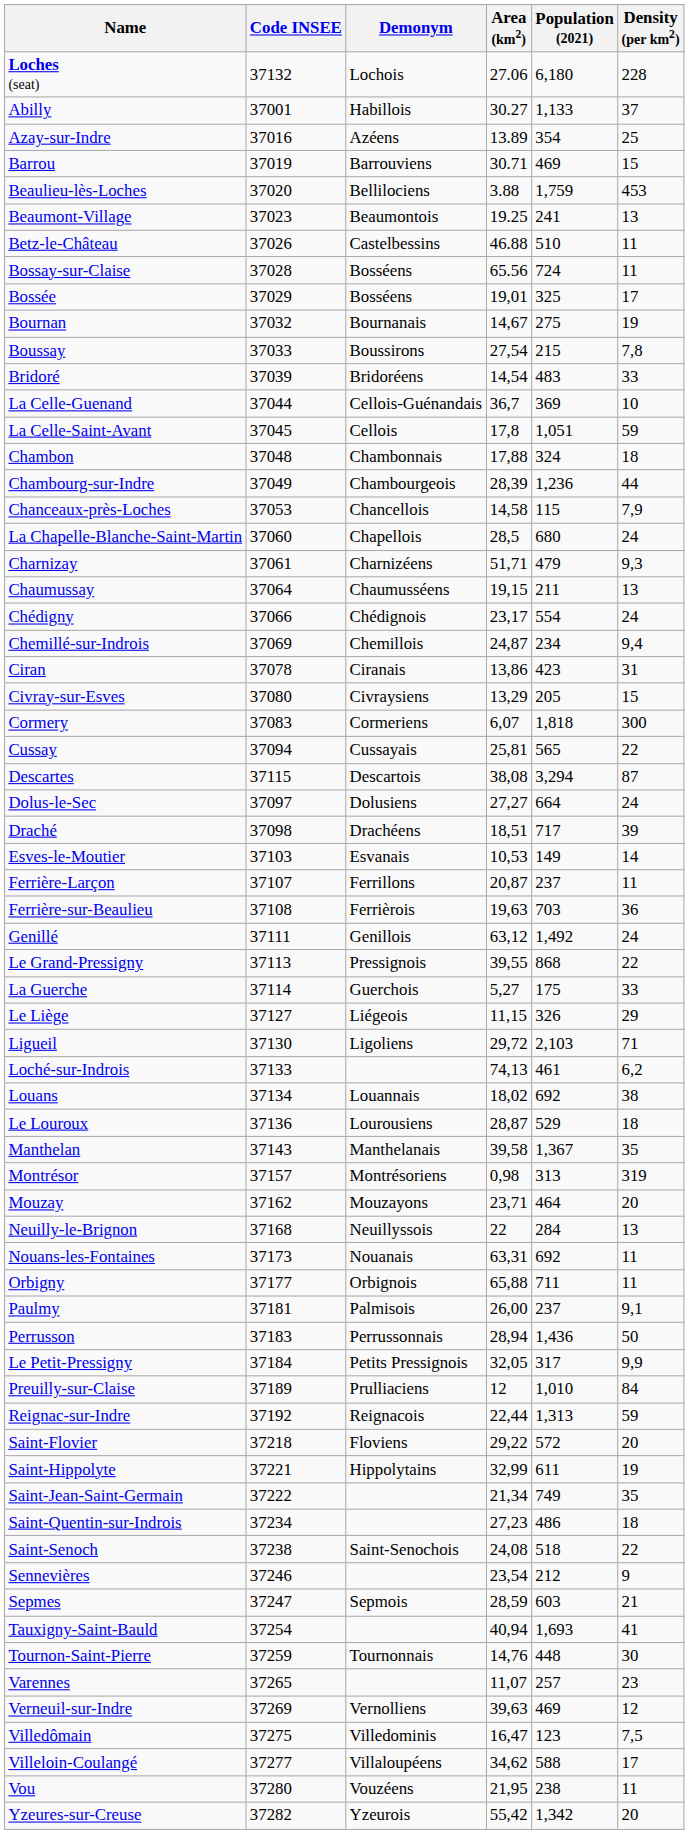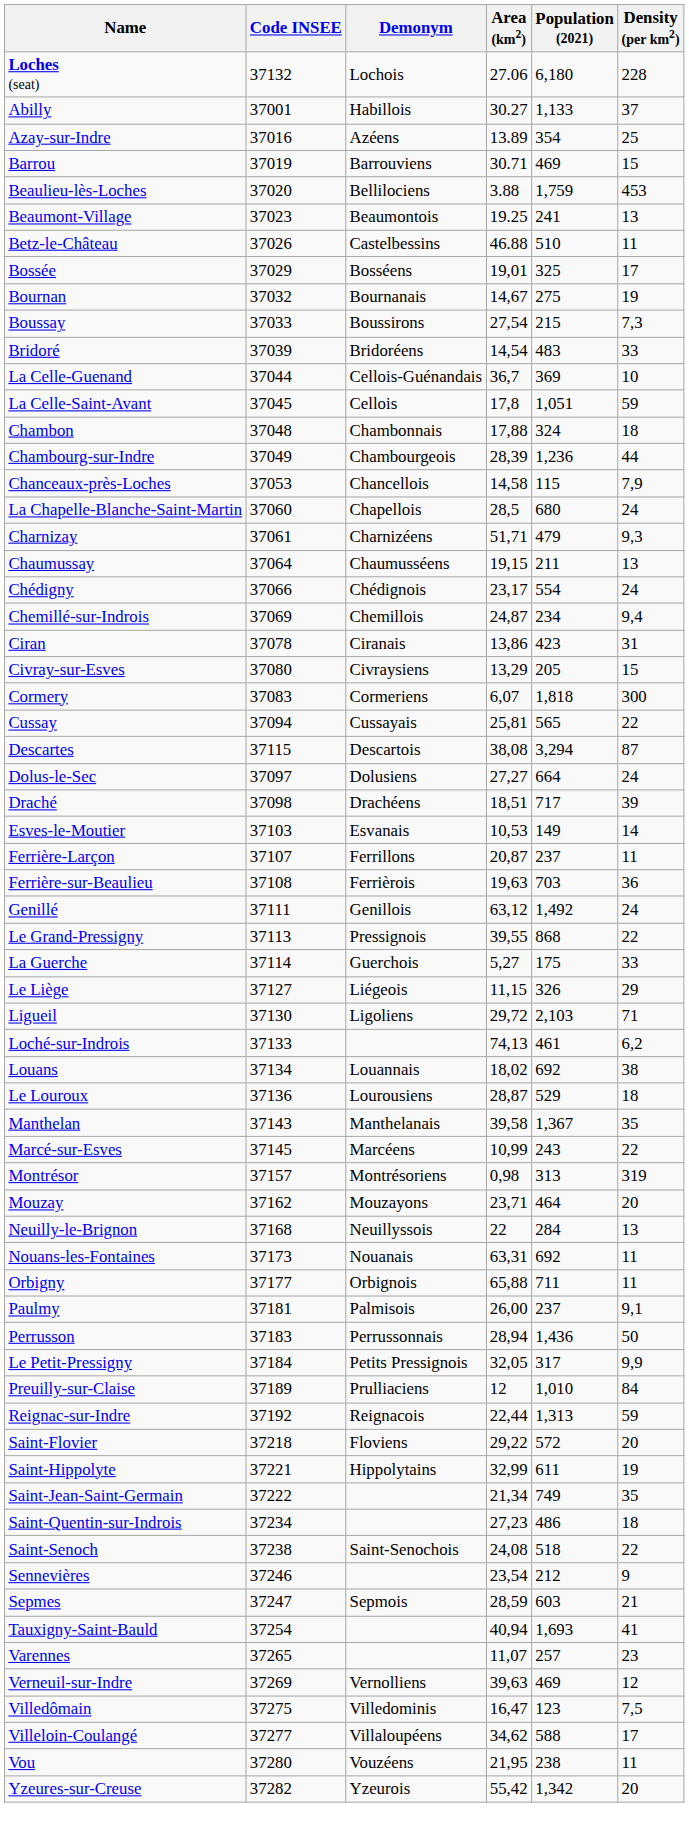- row: Bossay-sur-Claise | 37028 | Bosséens | 65.56 | 724 | 11
Boussay | Density (per km2): 7,8 -> 7,3
+ row: Marcé-sur-Esves | 37145 | Marcéens | 10,99 | 243 | 22
- row: Tournon-Saint-Pierre | 37259 | Tournonnais | 14,76 | 448 | 30
